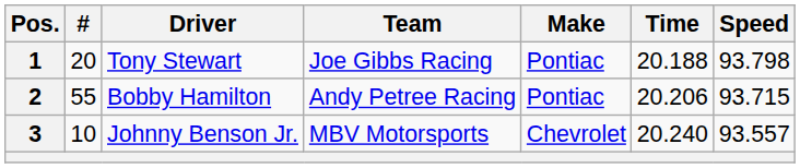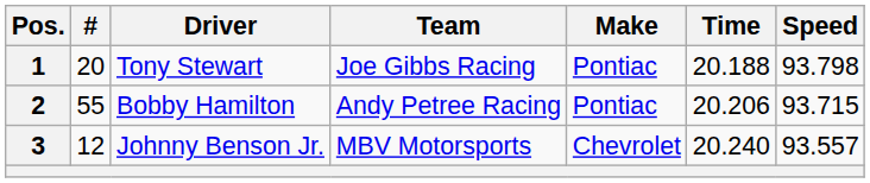3 | #: 10 -> 12
